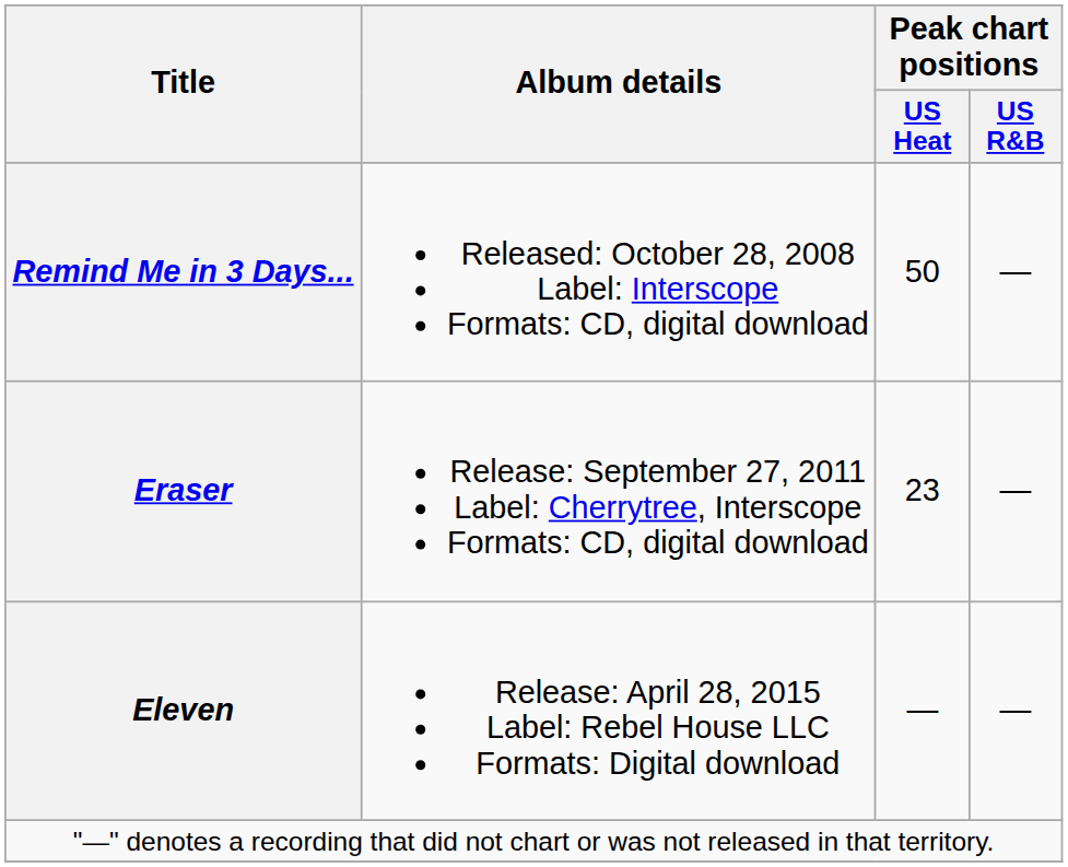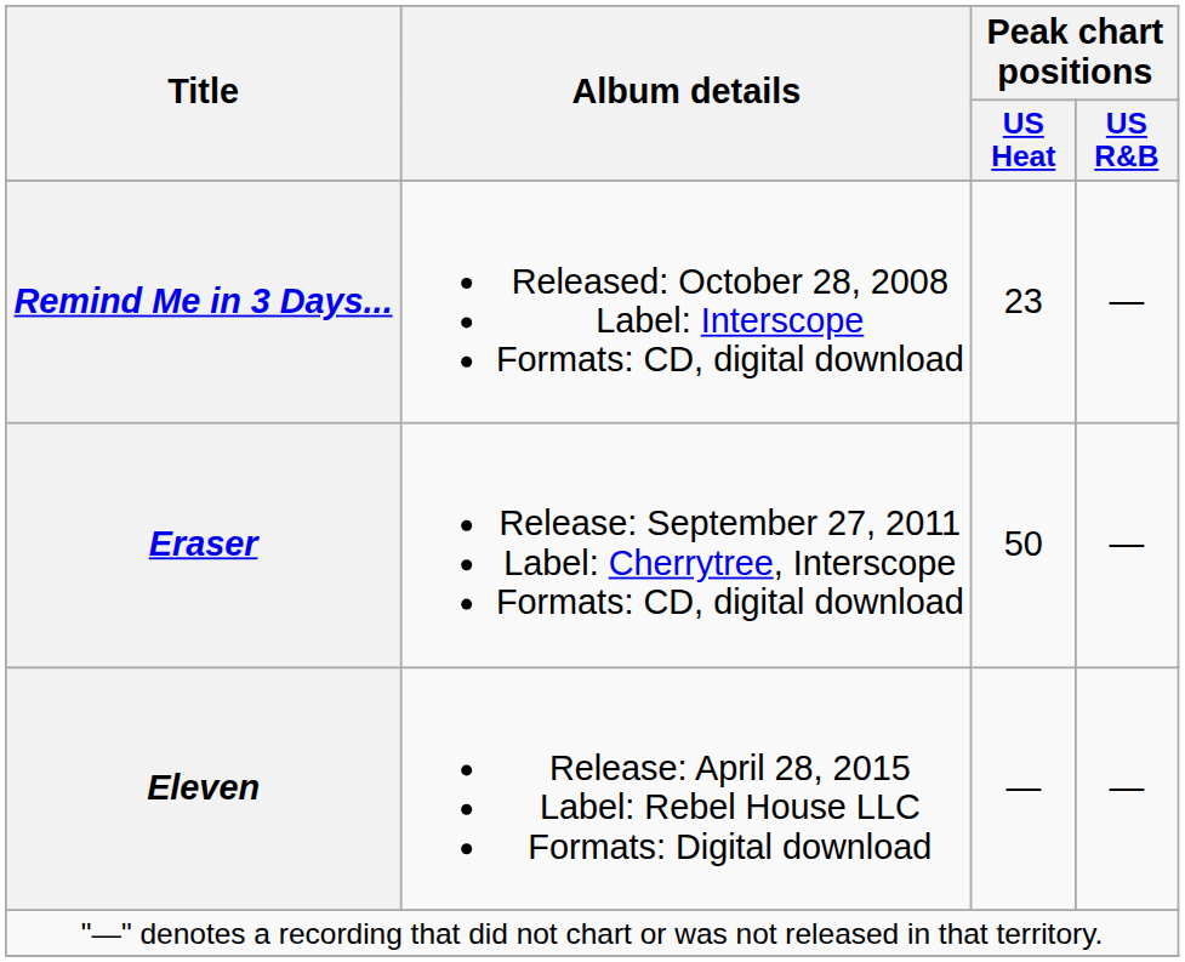Remind Me in 3 Days... | Peak chart positions / US Heat: 50 -> 23
Eraser | Peak chart positions / US Heat: 23 -> 50
